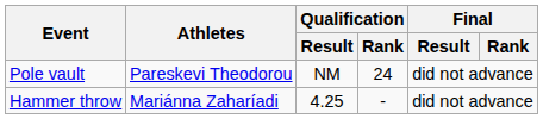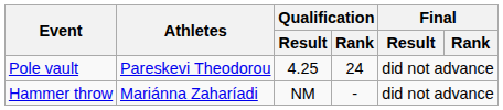Pole vault | Qualification / Result: NM -> 4.25
Hammer throw | Qualification / Result: 4.25 -> NM
